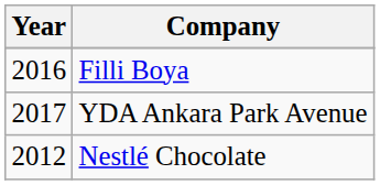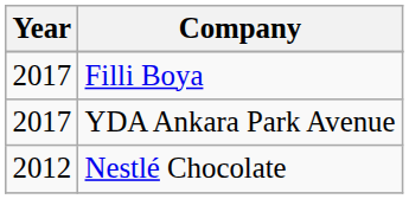Filli Boya | Year: 2016 -> 2017
